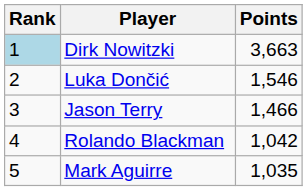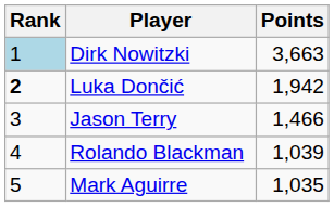Luka Dončić | Rank: normal -> bold
Luka Dončić | Points: 1,546 -> 1,942
Rolando Blackman | Points: 1,042 -> 1,039
